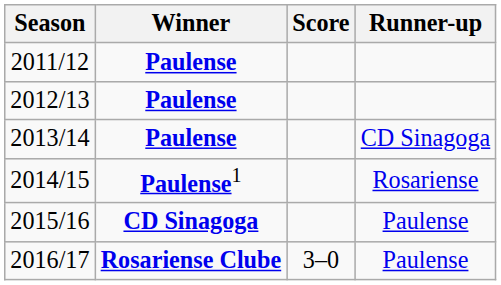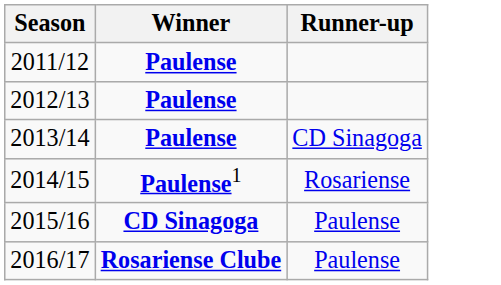- column: Score | 3–0
